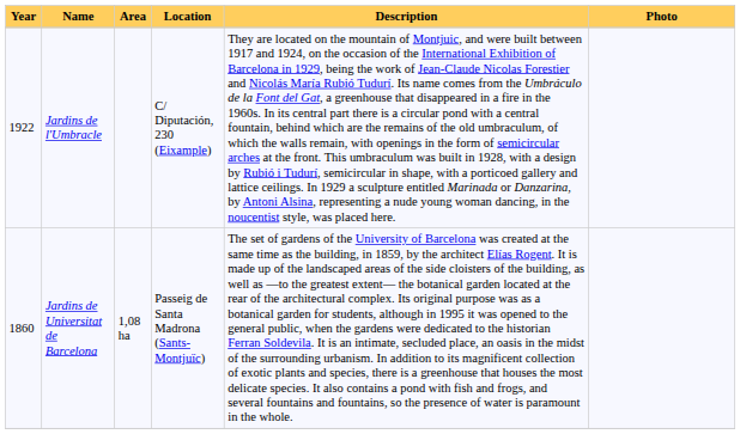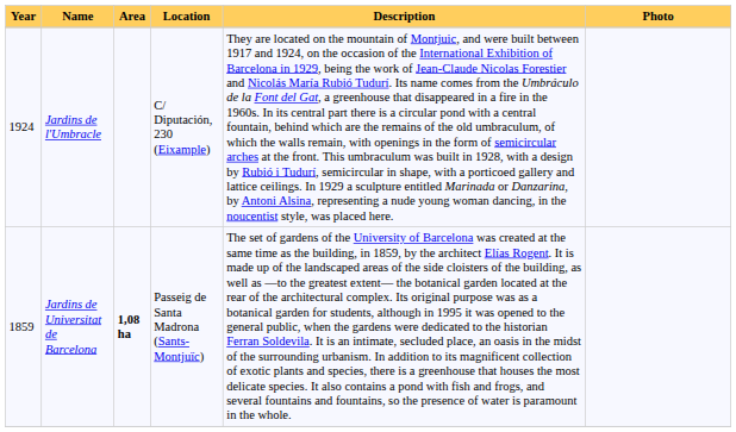Jardins de l'Umbracle | Year: 1922 -> 1924
Jardins de Universitat de Barcelona | Year: 1860 -> 1859
Jardins de Universitat de Barcelona | Area: normal -> bold
